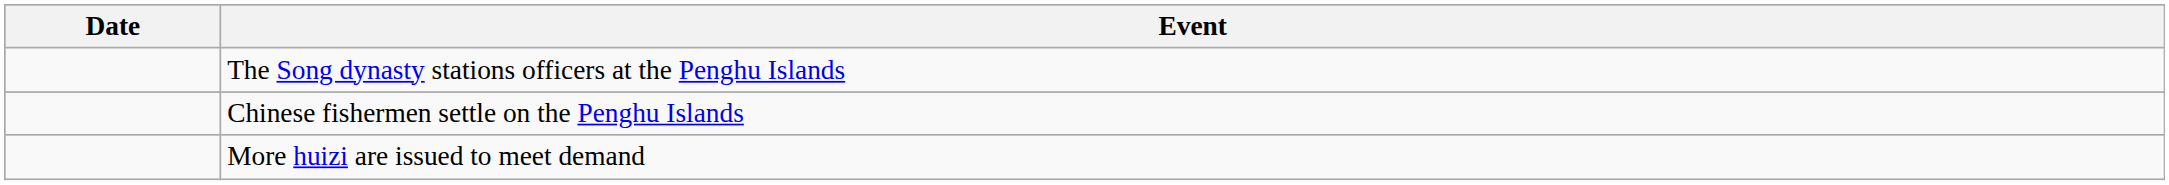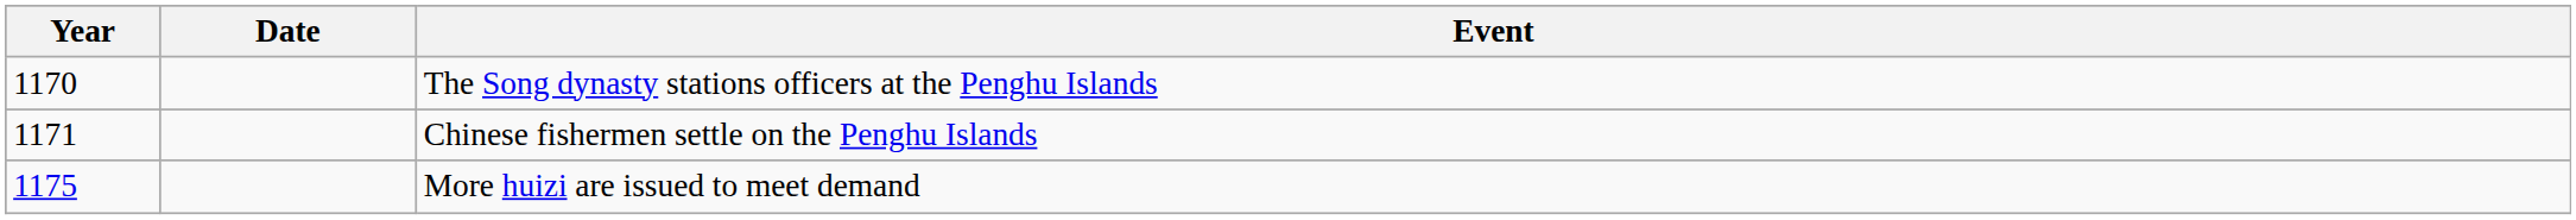+ column: Year | 1170 | 1171 | 1175
